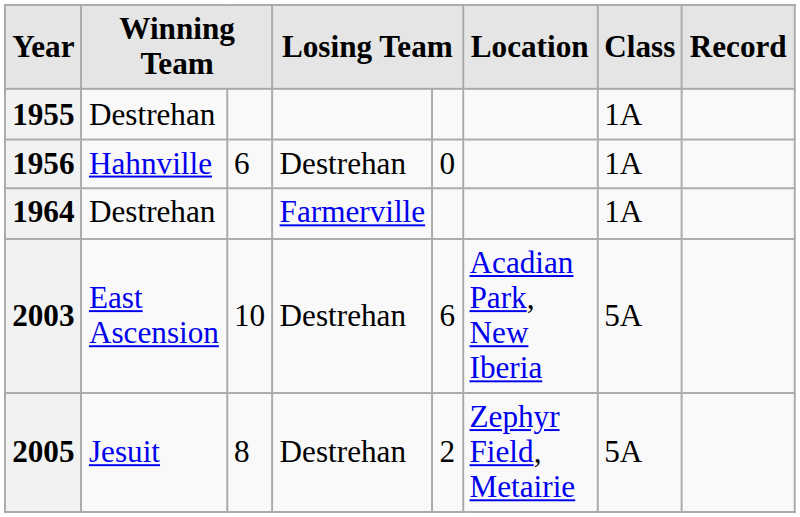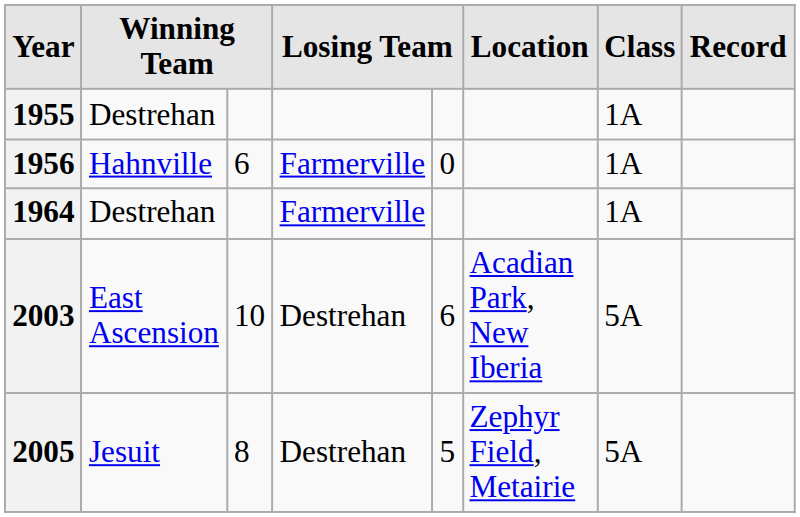1956 | column 4: Destrehan -> Farmerville
2005 | column 5: 2 -> 5
